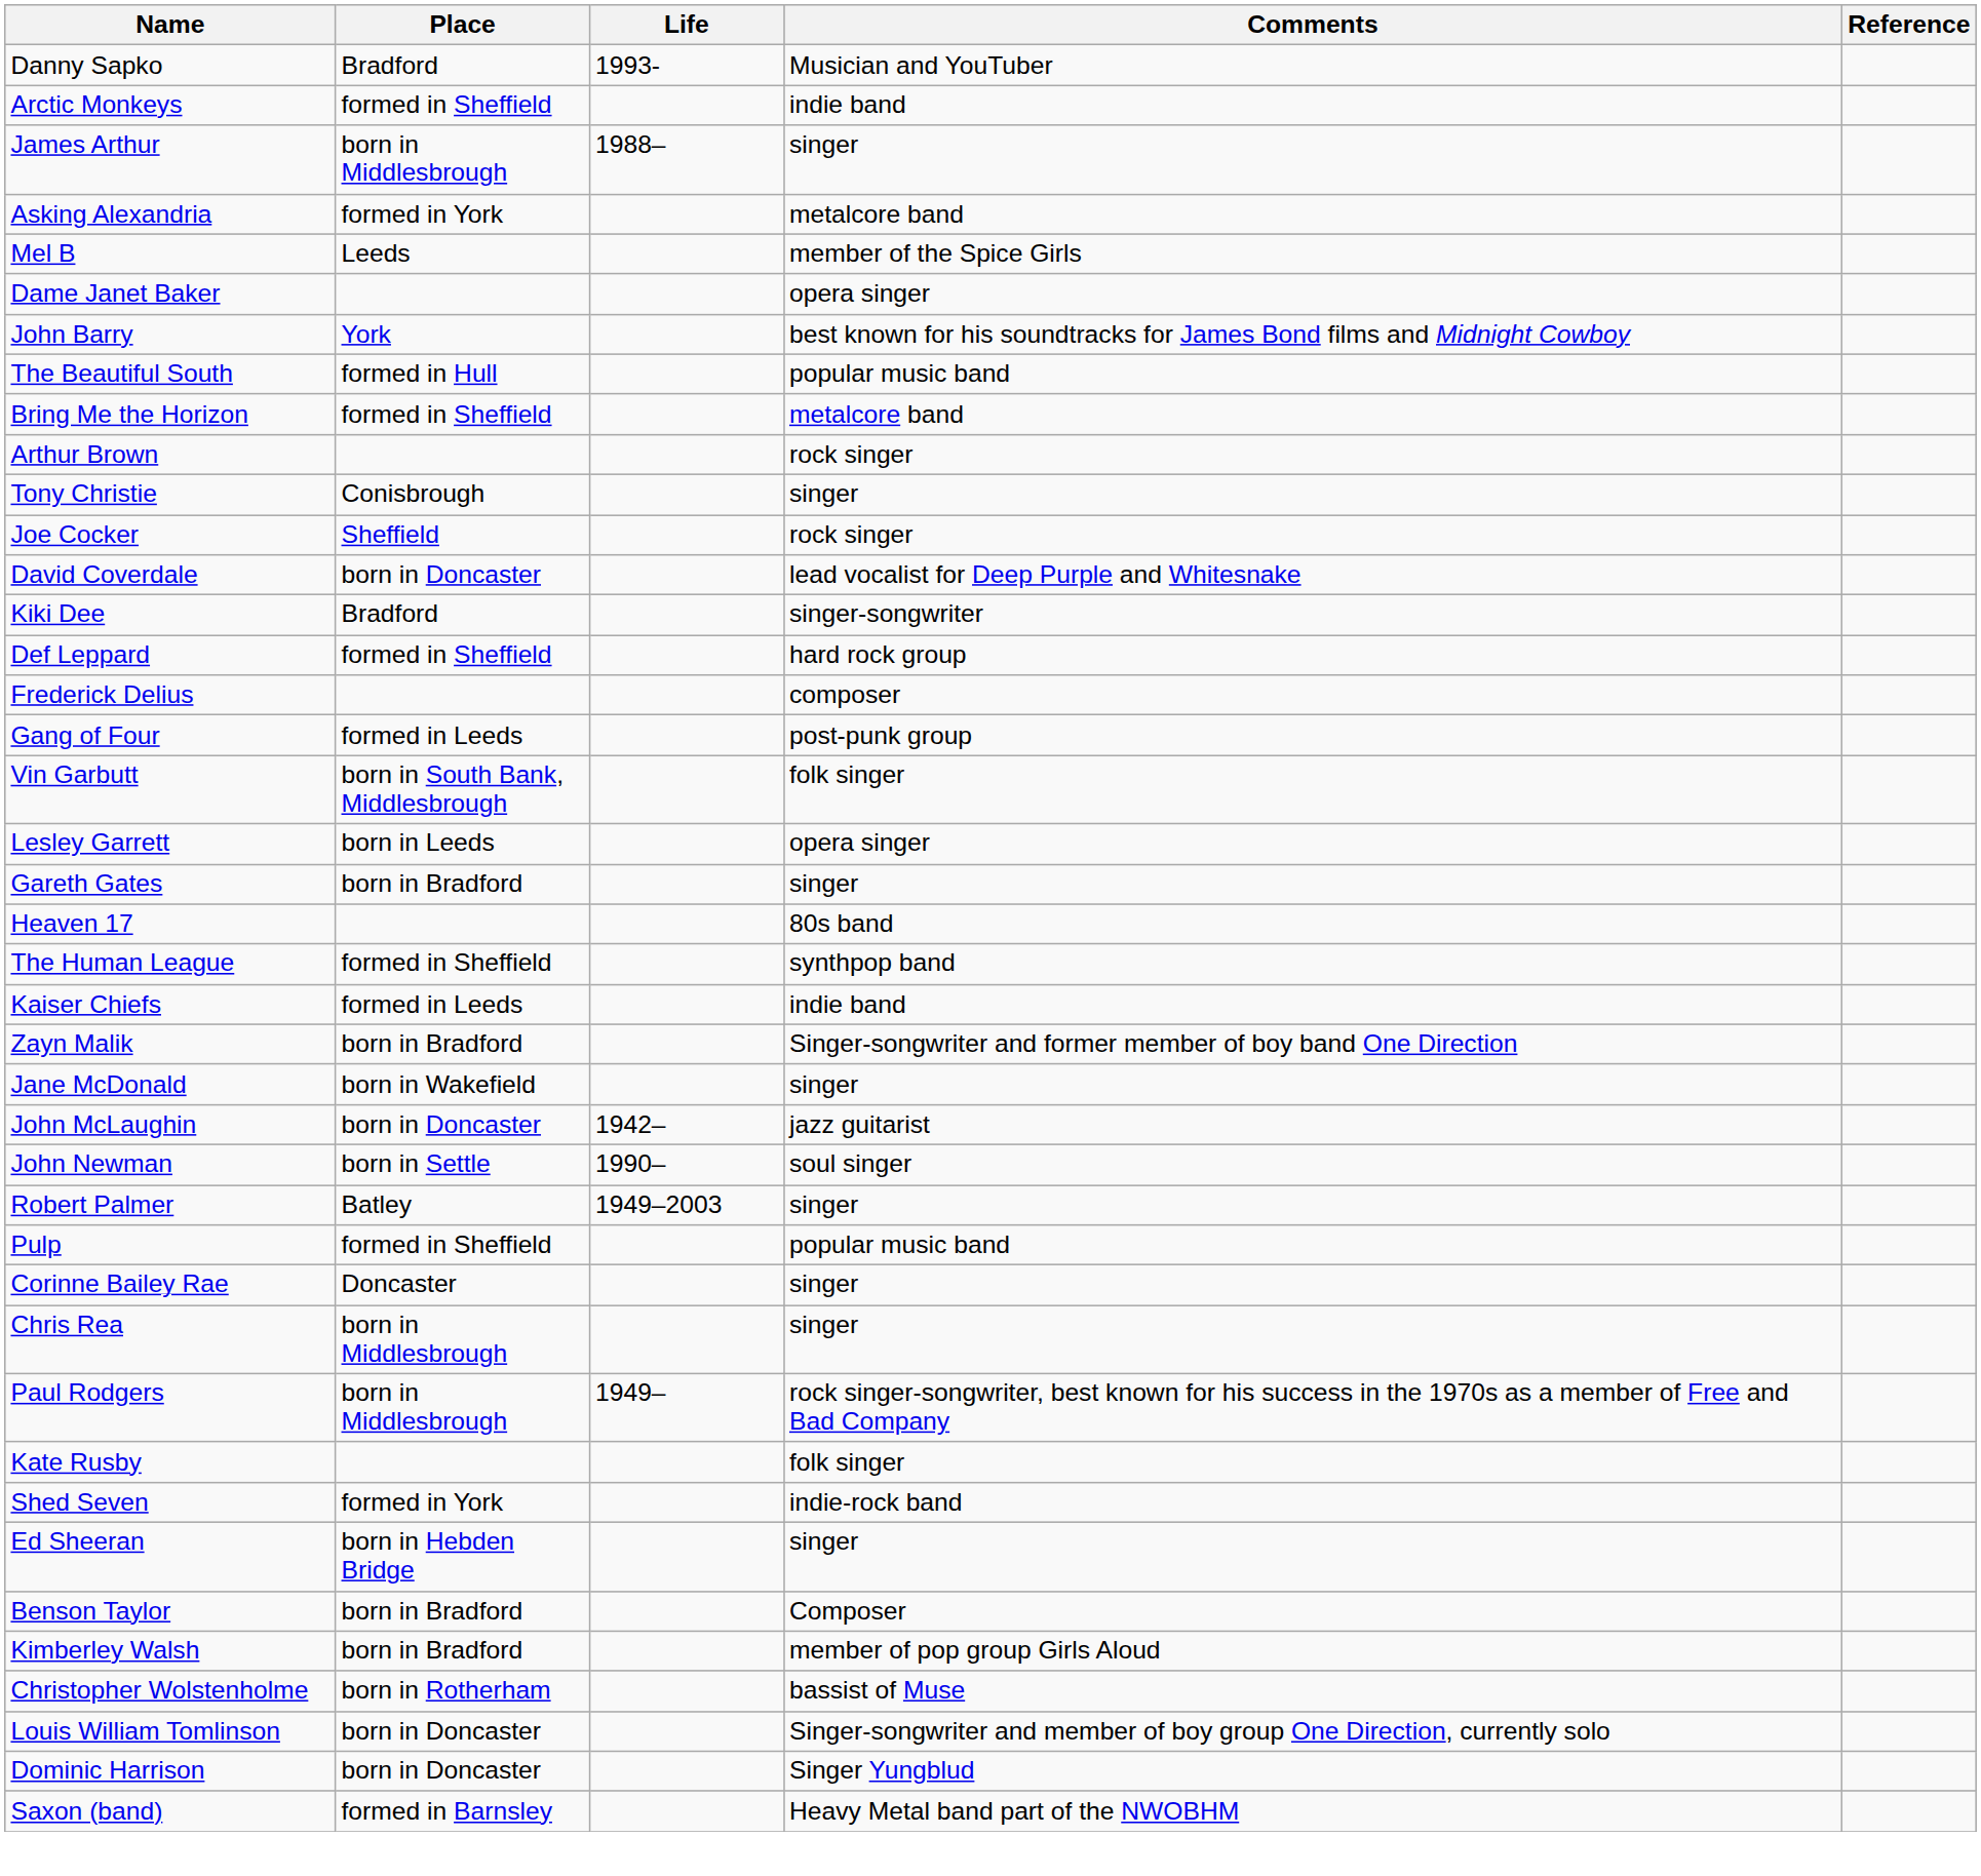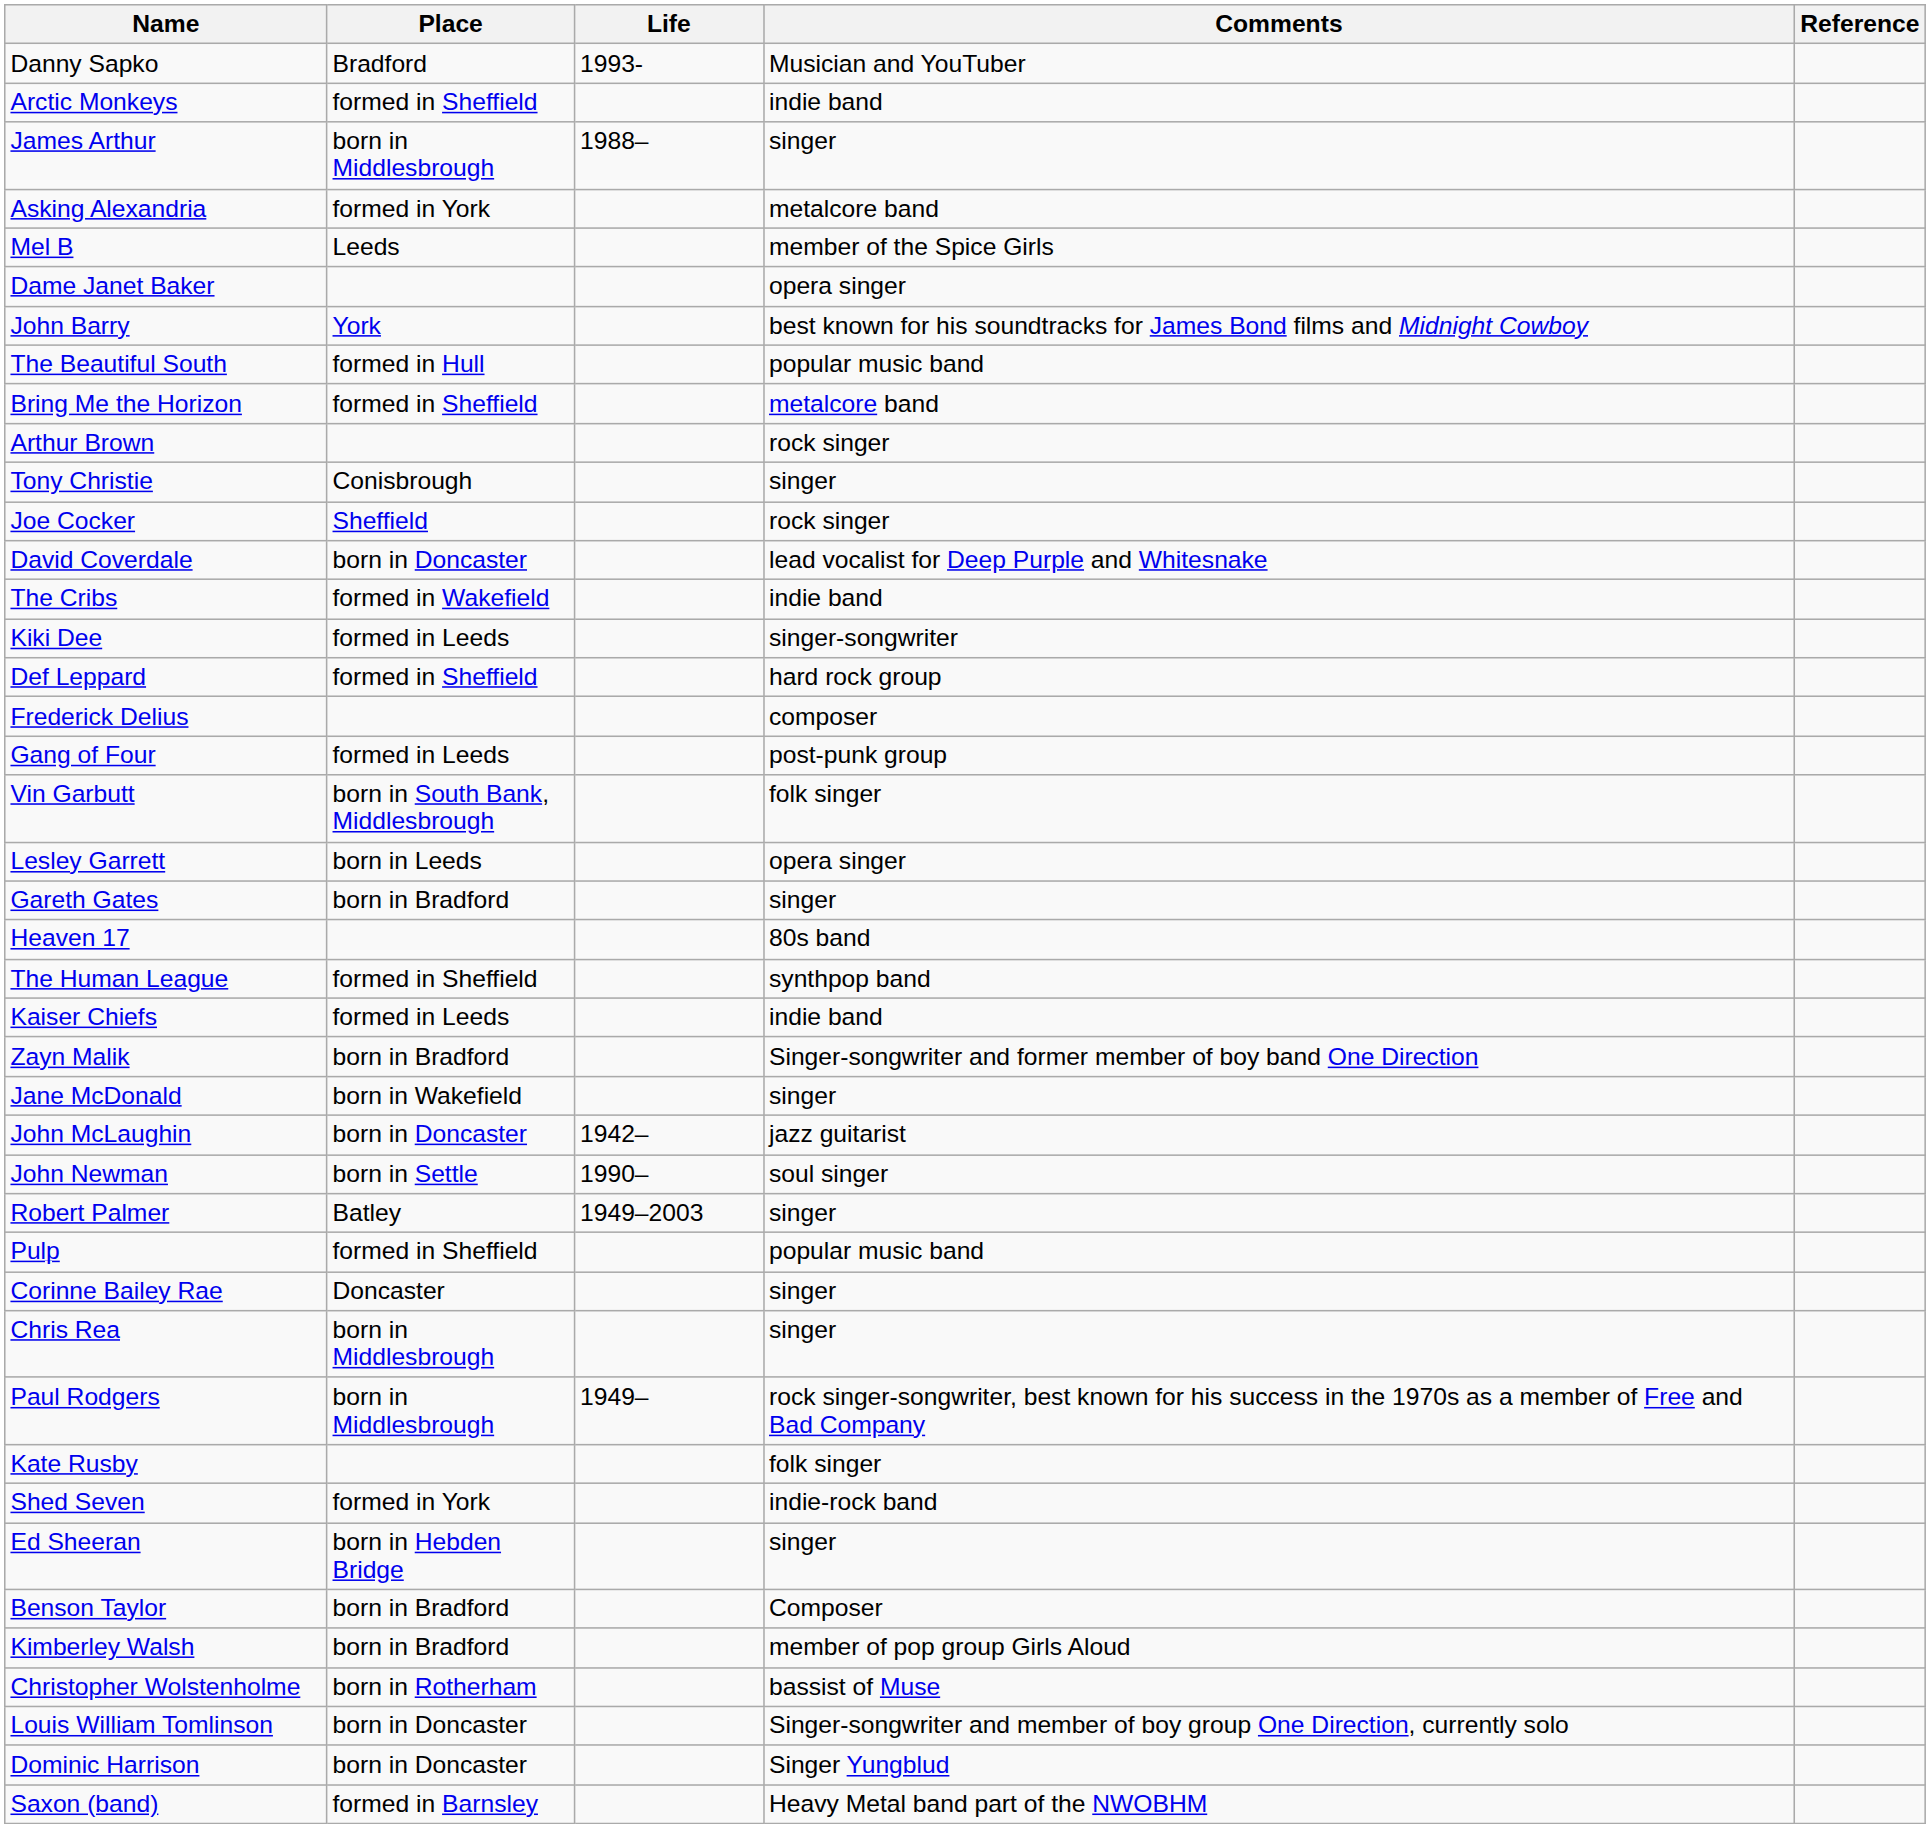+ row: The Cribs | formed in Wakefield | indie band
Kiki Dee | Place: Bradford -> formed in Leeds
